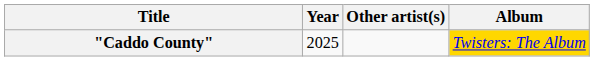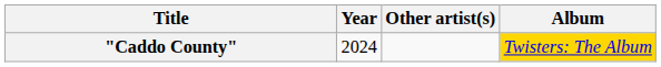"Caddo County" | Year: 2025 -> 2024
